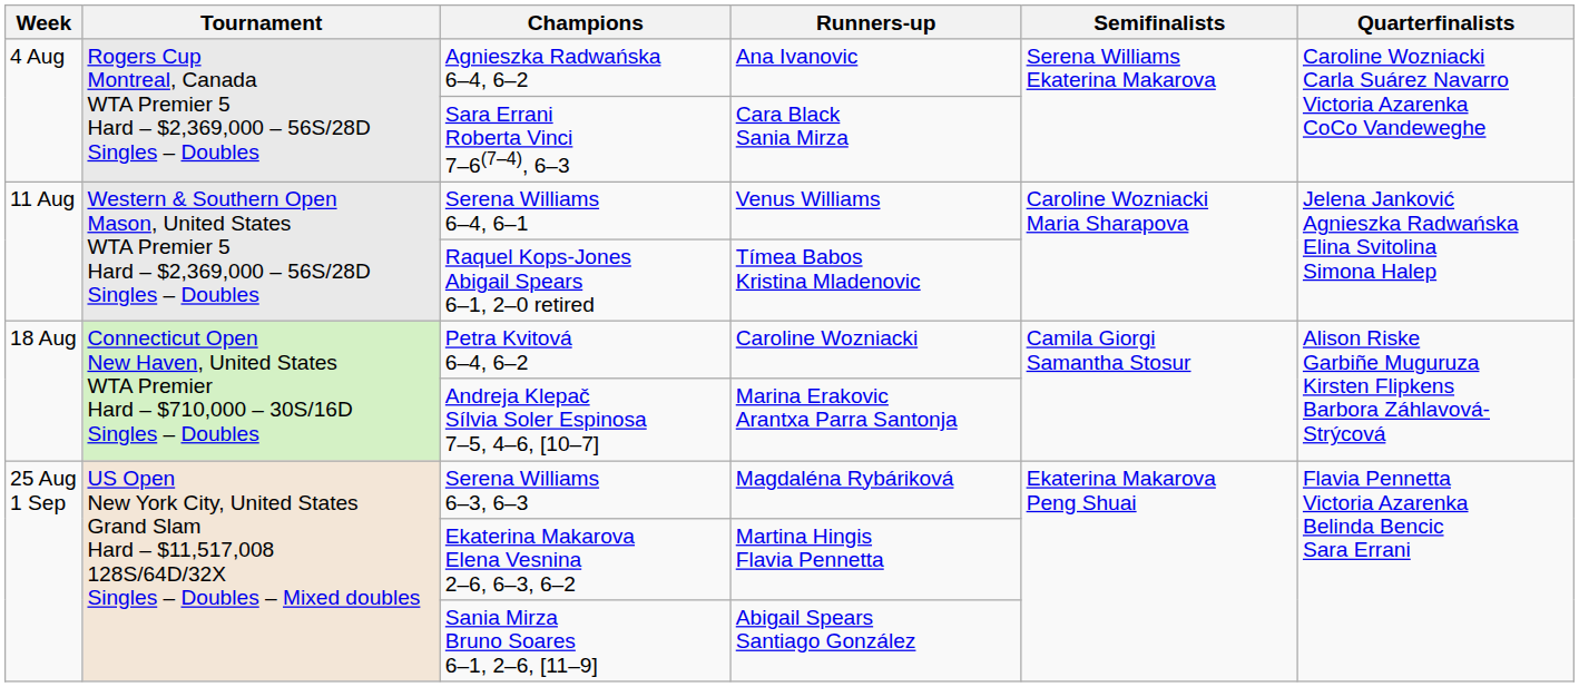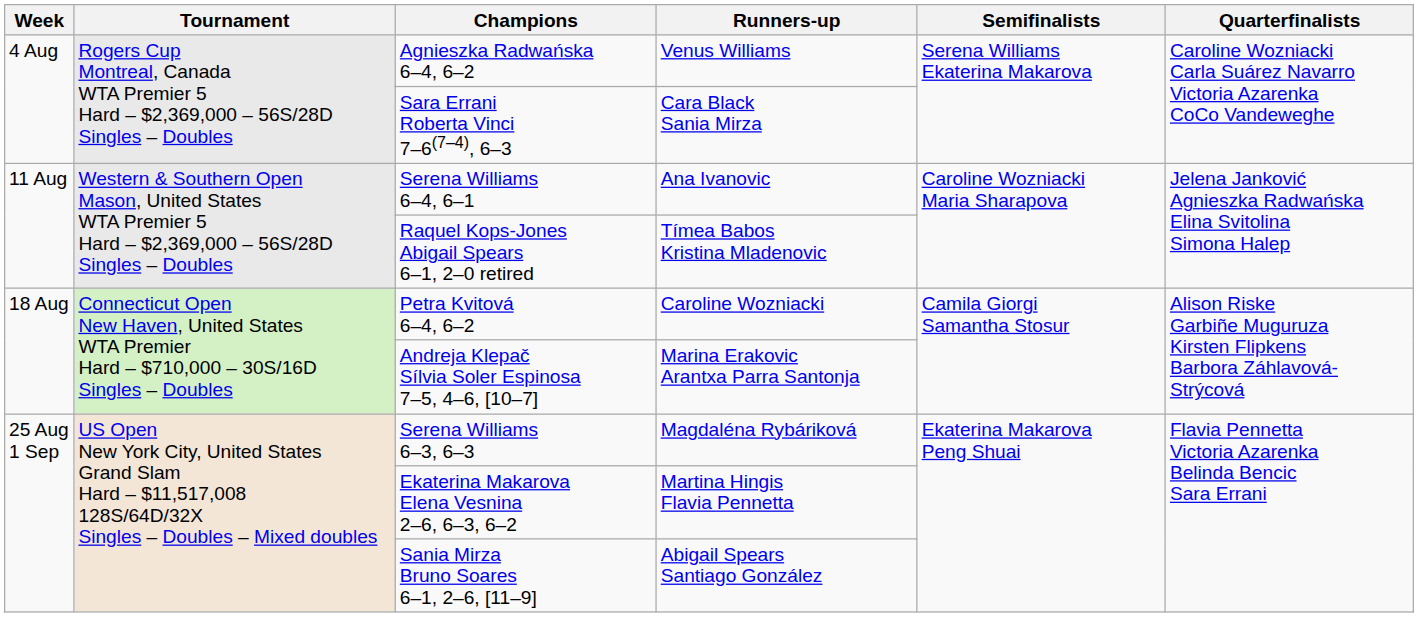Agnieszka Radwańska 6–4, 6–2 | Runners-up: Ana Ivanovic -> Venus Williams
Serena Williams 6–4, 6–1 | Runners-up: Venus Williams -> Ana Ivanovic
